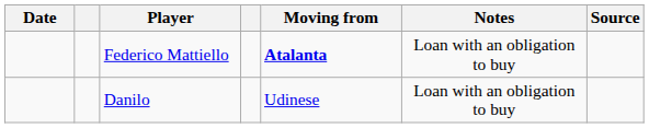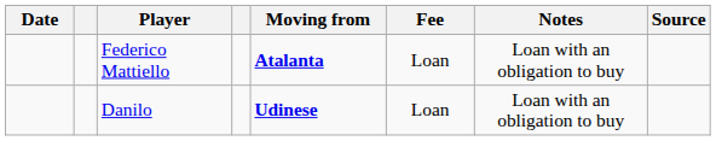+ column: Fee | Loan | Loan
Danilo | Moving from: normal -> bold
